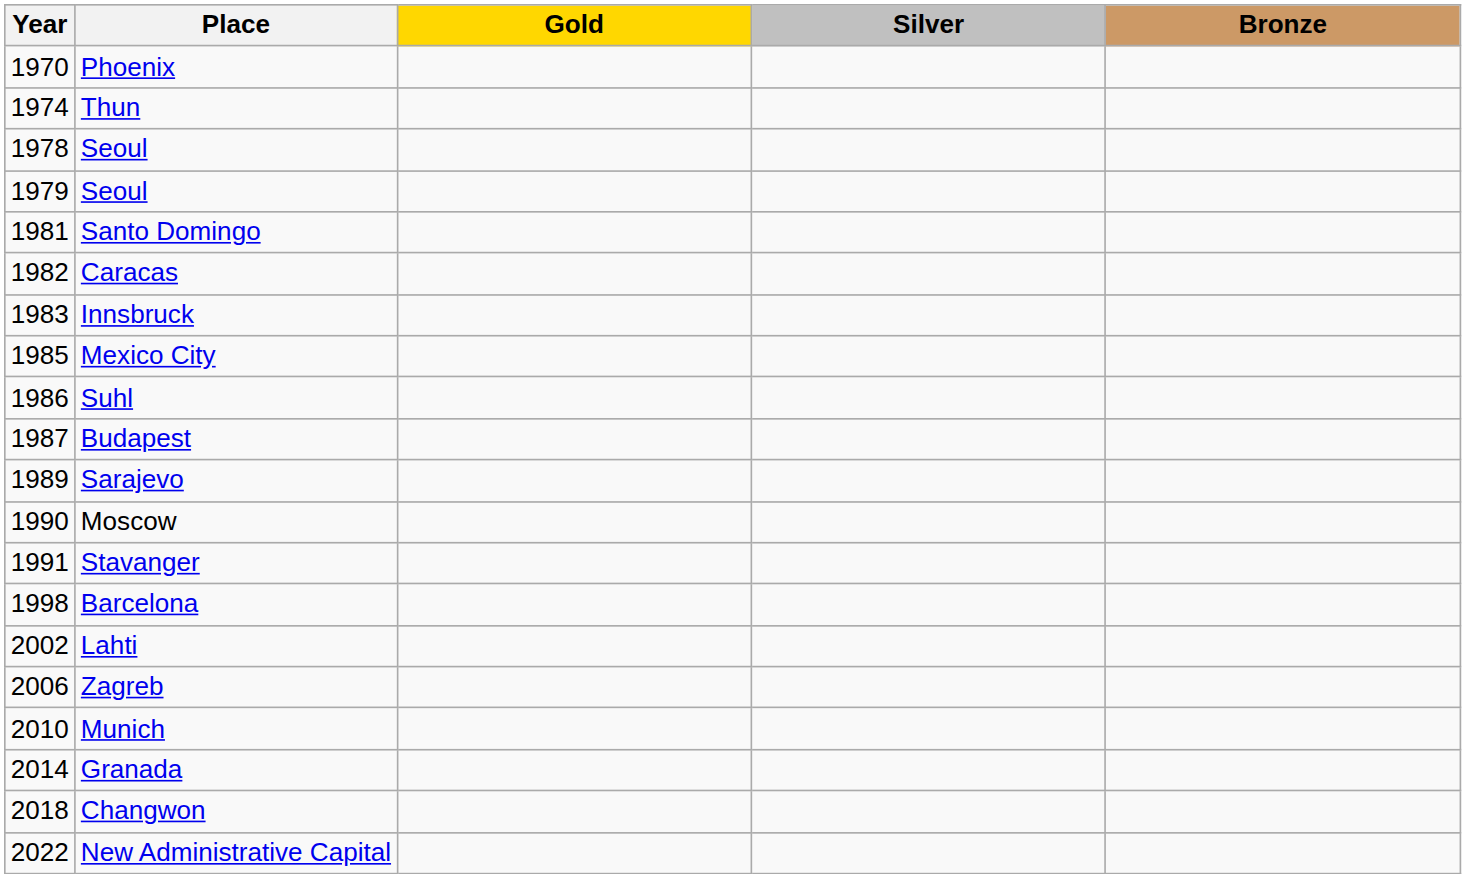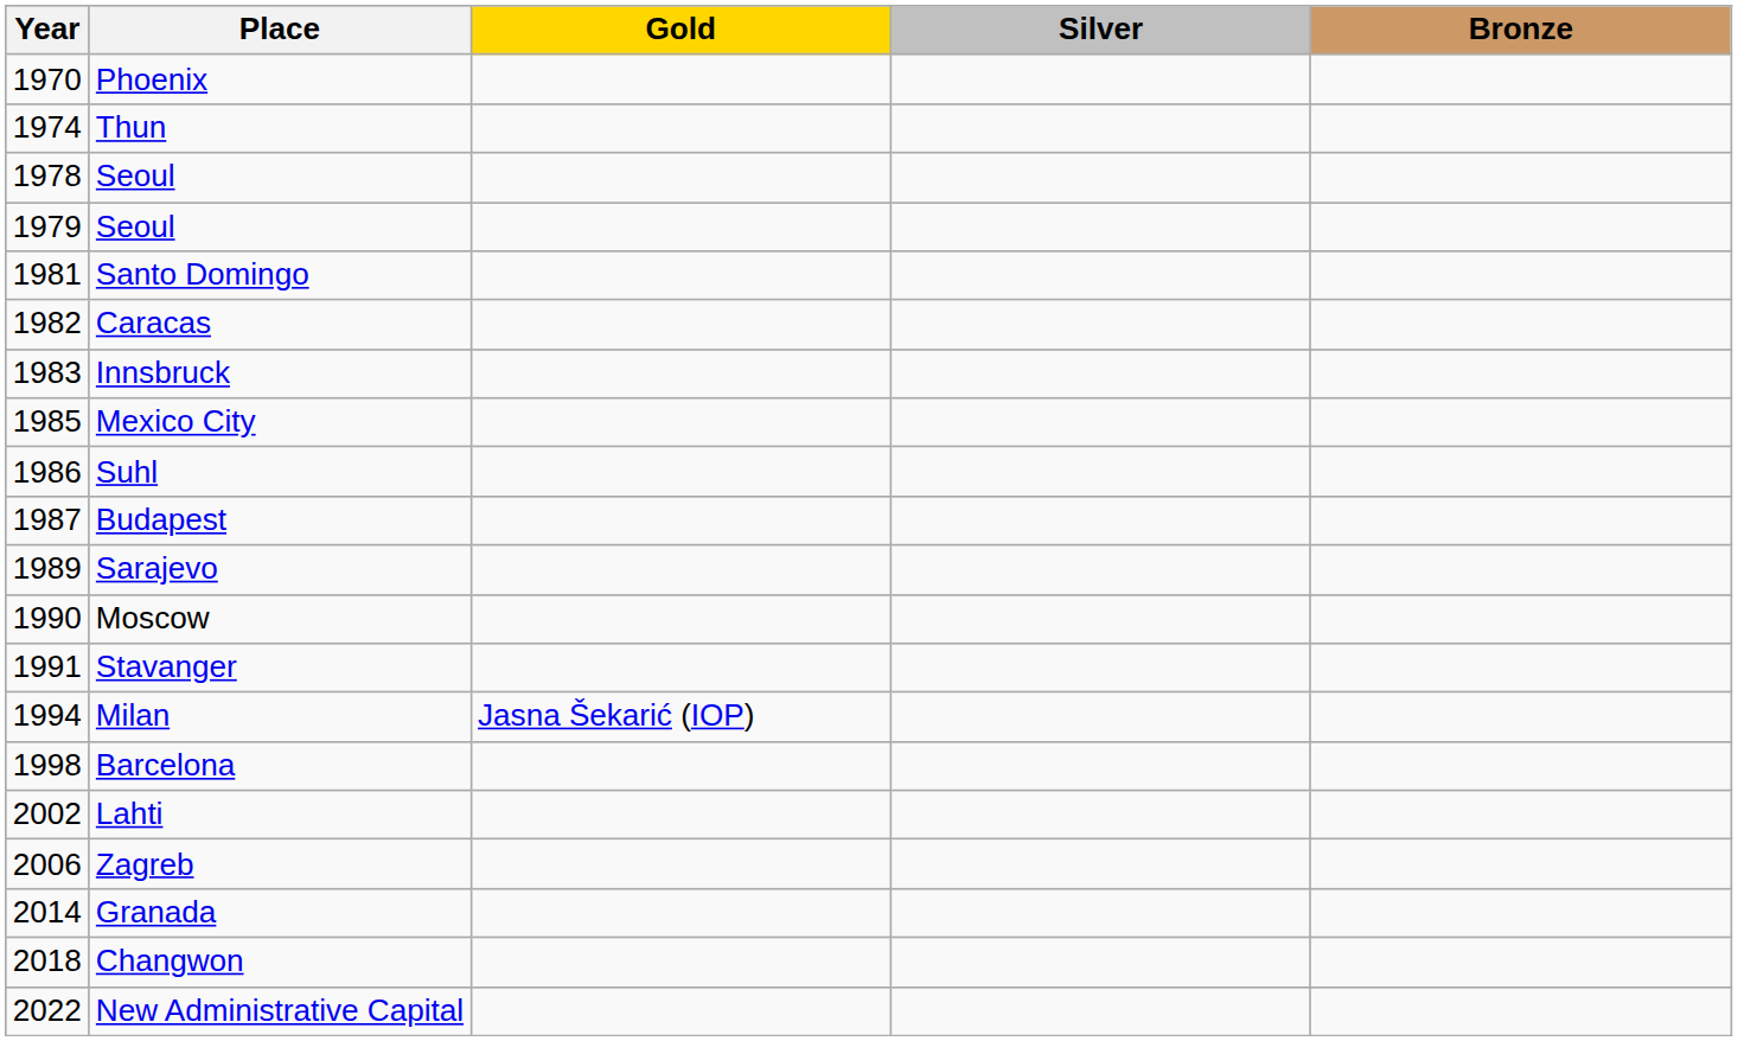+ row: 1994 | Milan | Jasna Šekarić (IOP)
- row: 2010 | Munich
